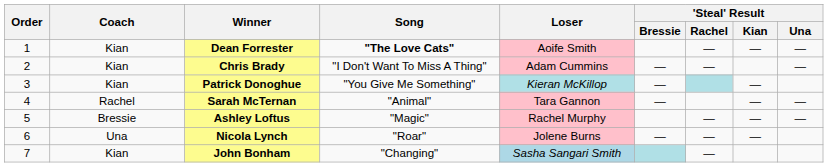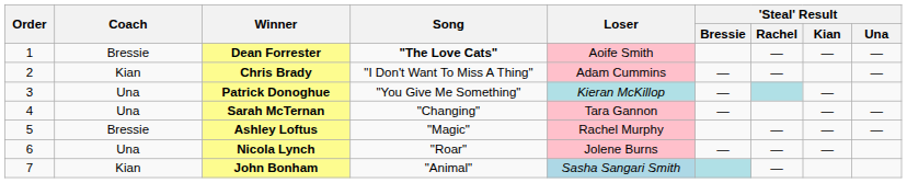Dean Forrester | Coach: Kian -> Bressie
Patrick Donoghue | Coach: Kian -> Una
Sarah McTernan | Coach: Rachel -> Una
Sarah McTernan | Song: "Animal" -> "Changing"
John Bonham | Song: "Changing" -> "Animal"
